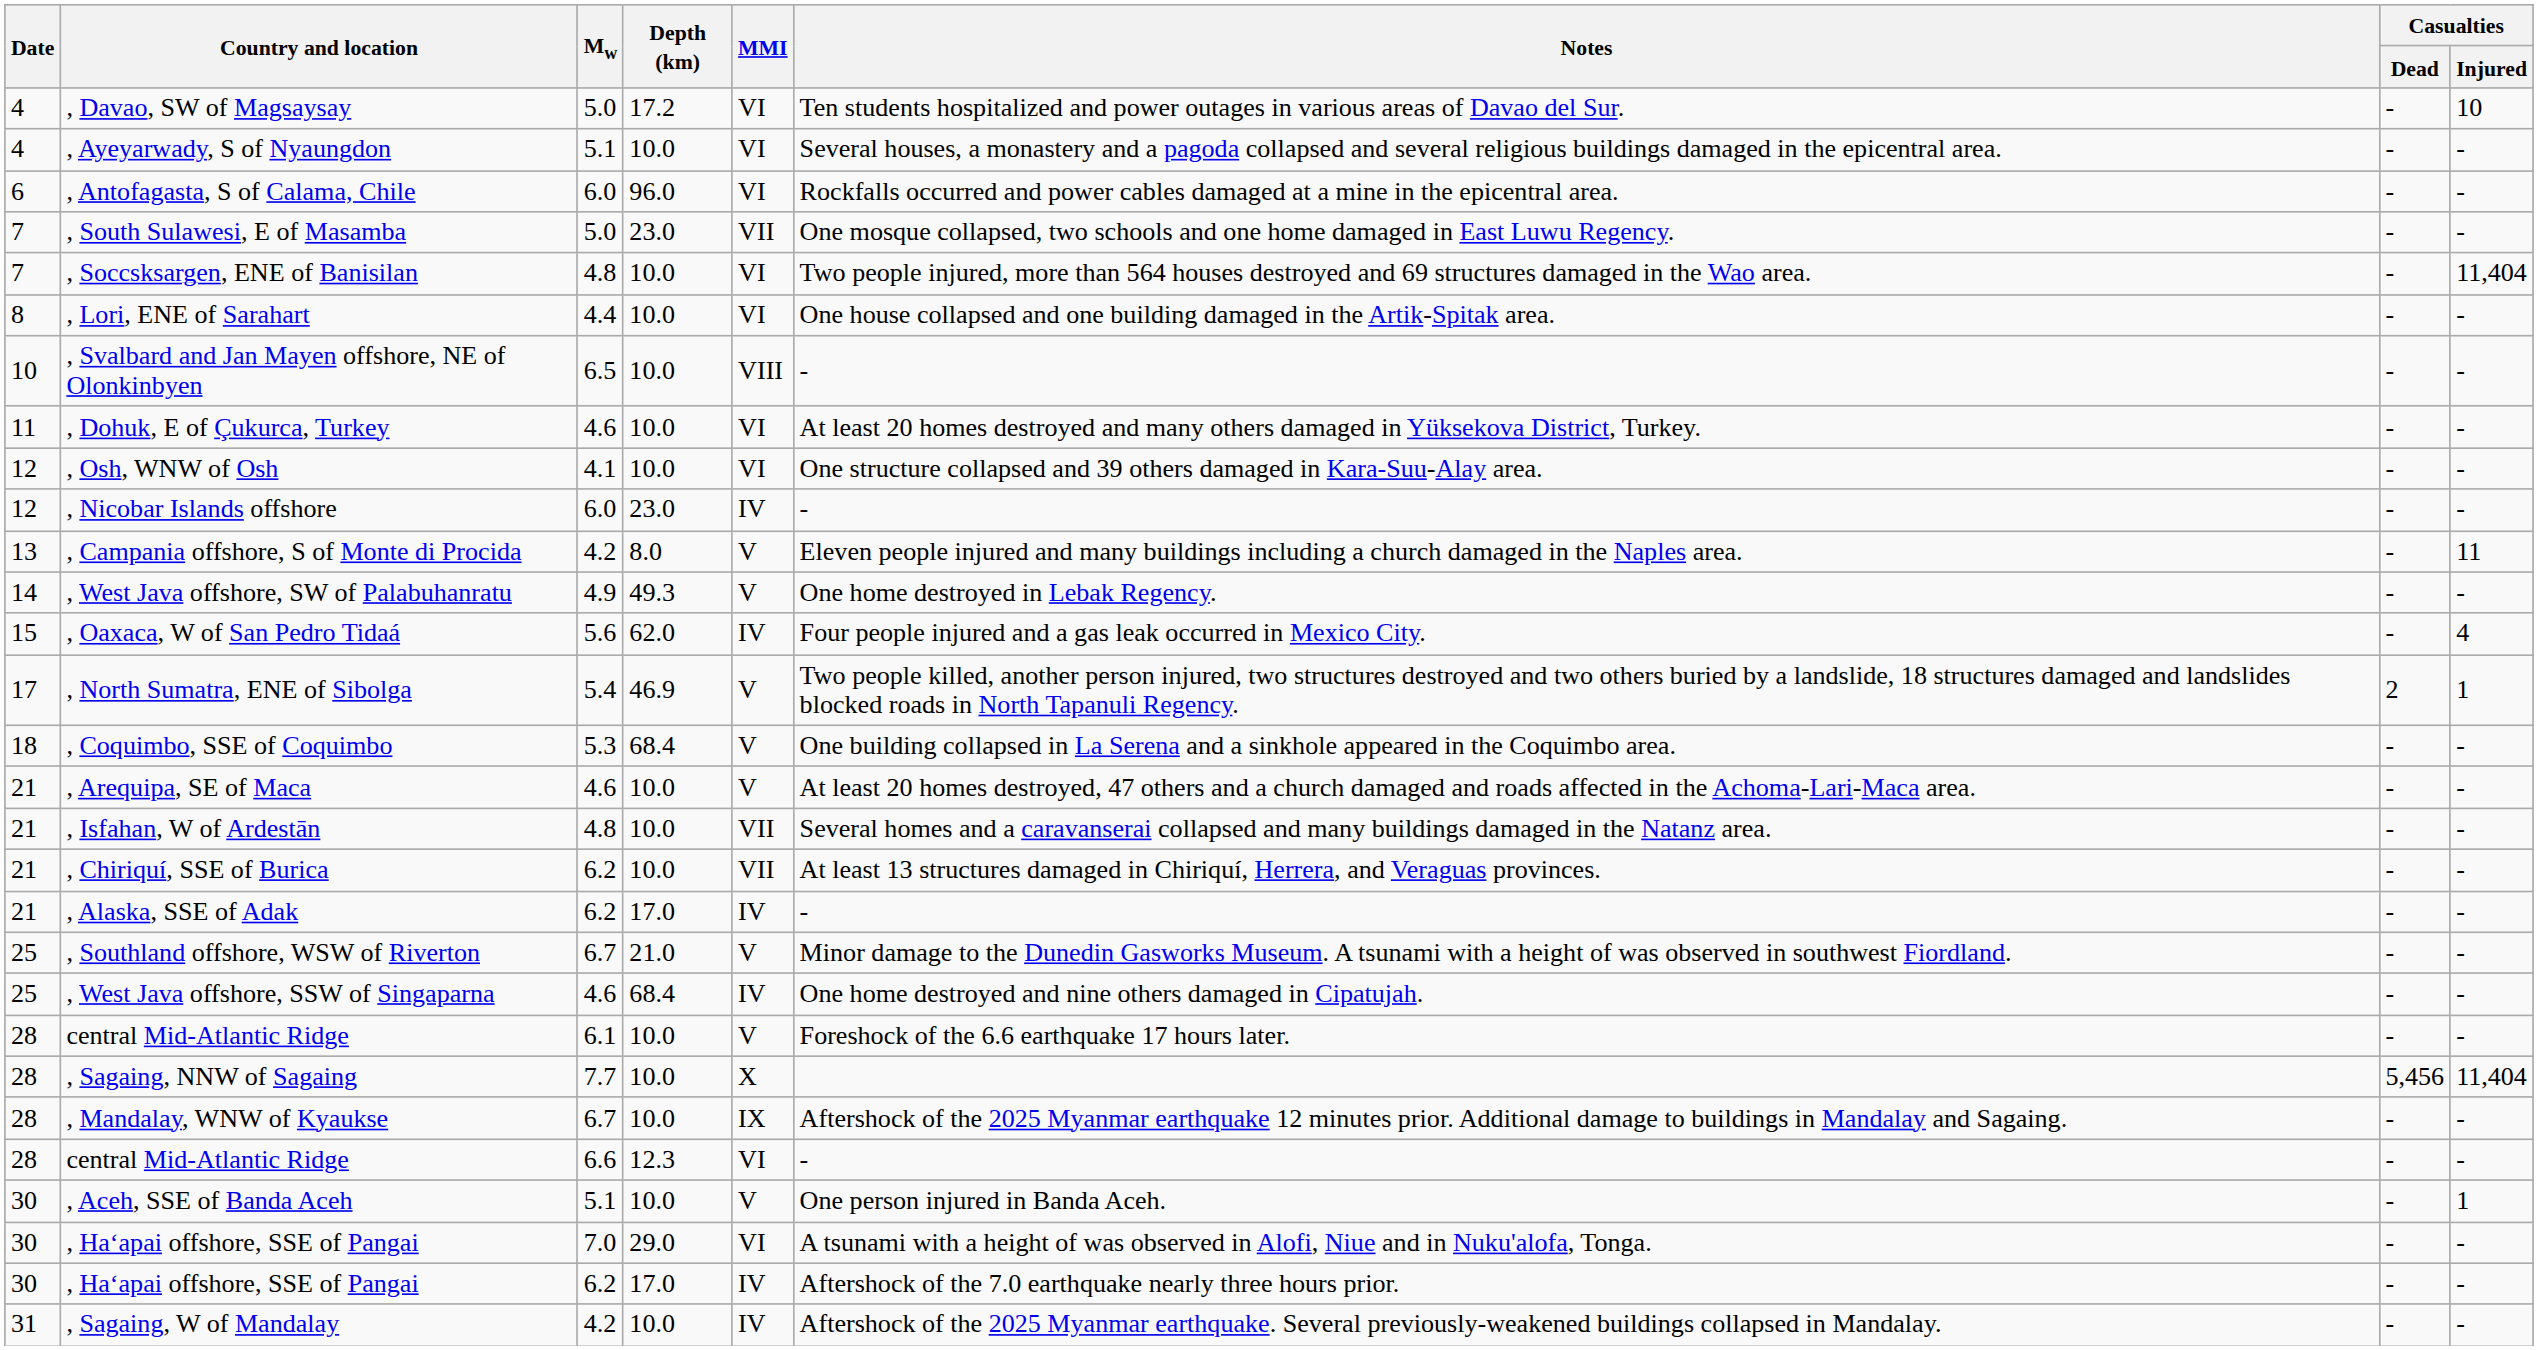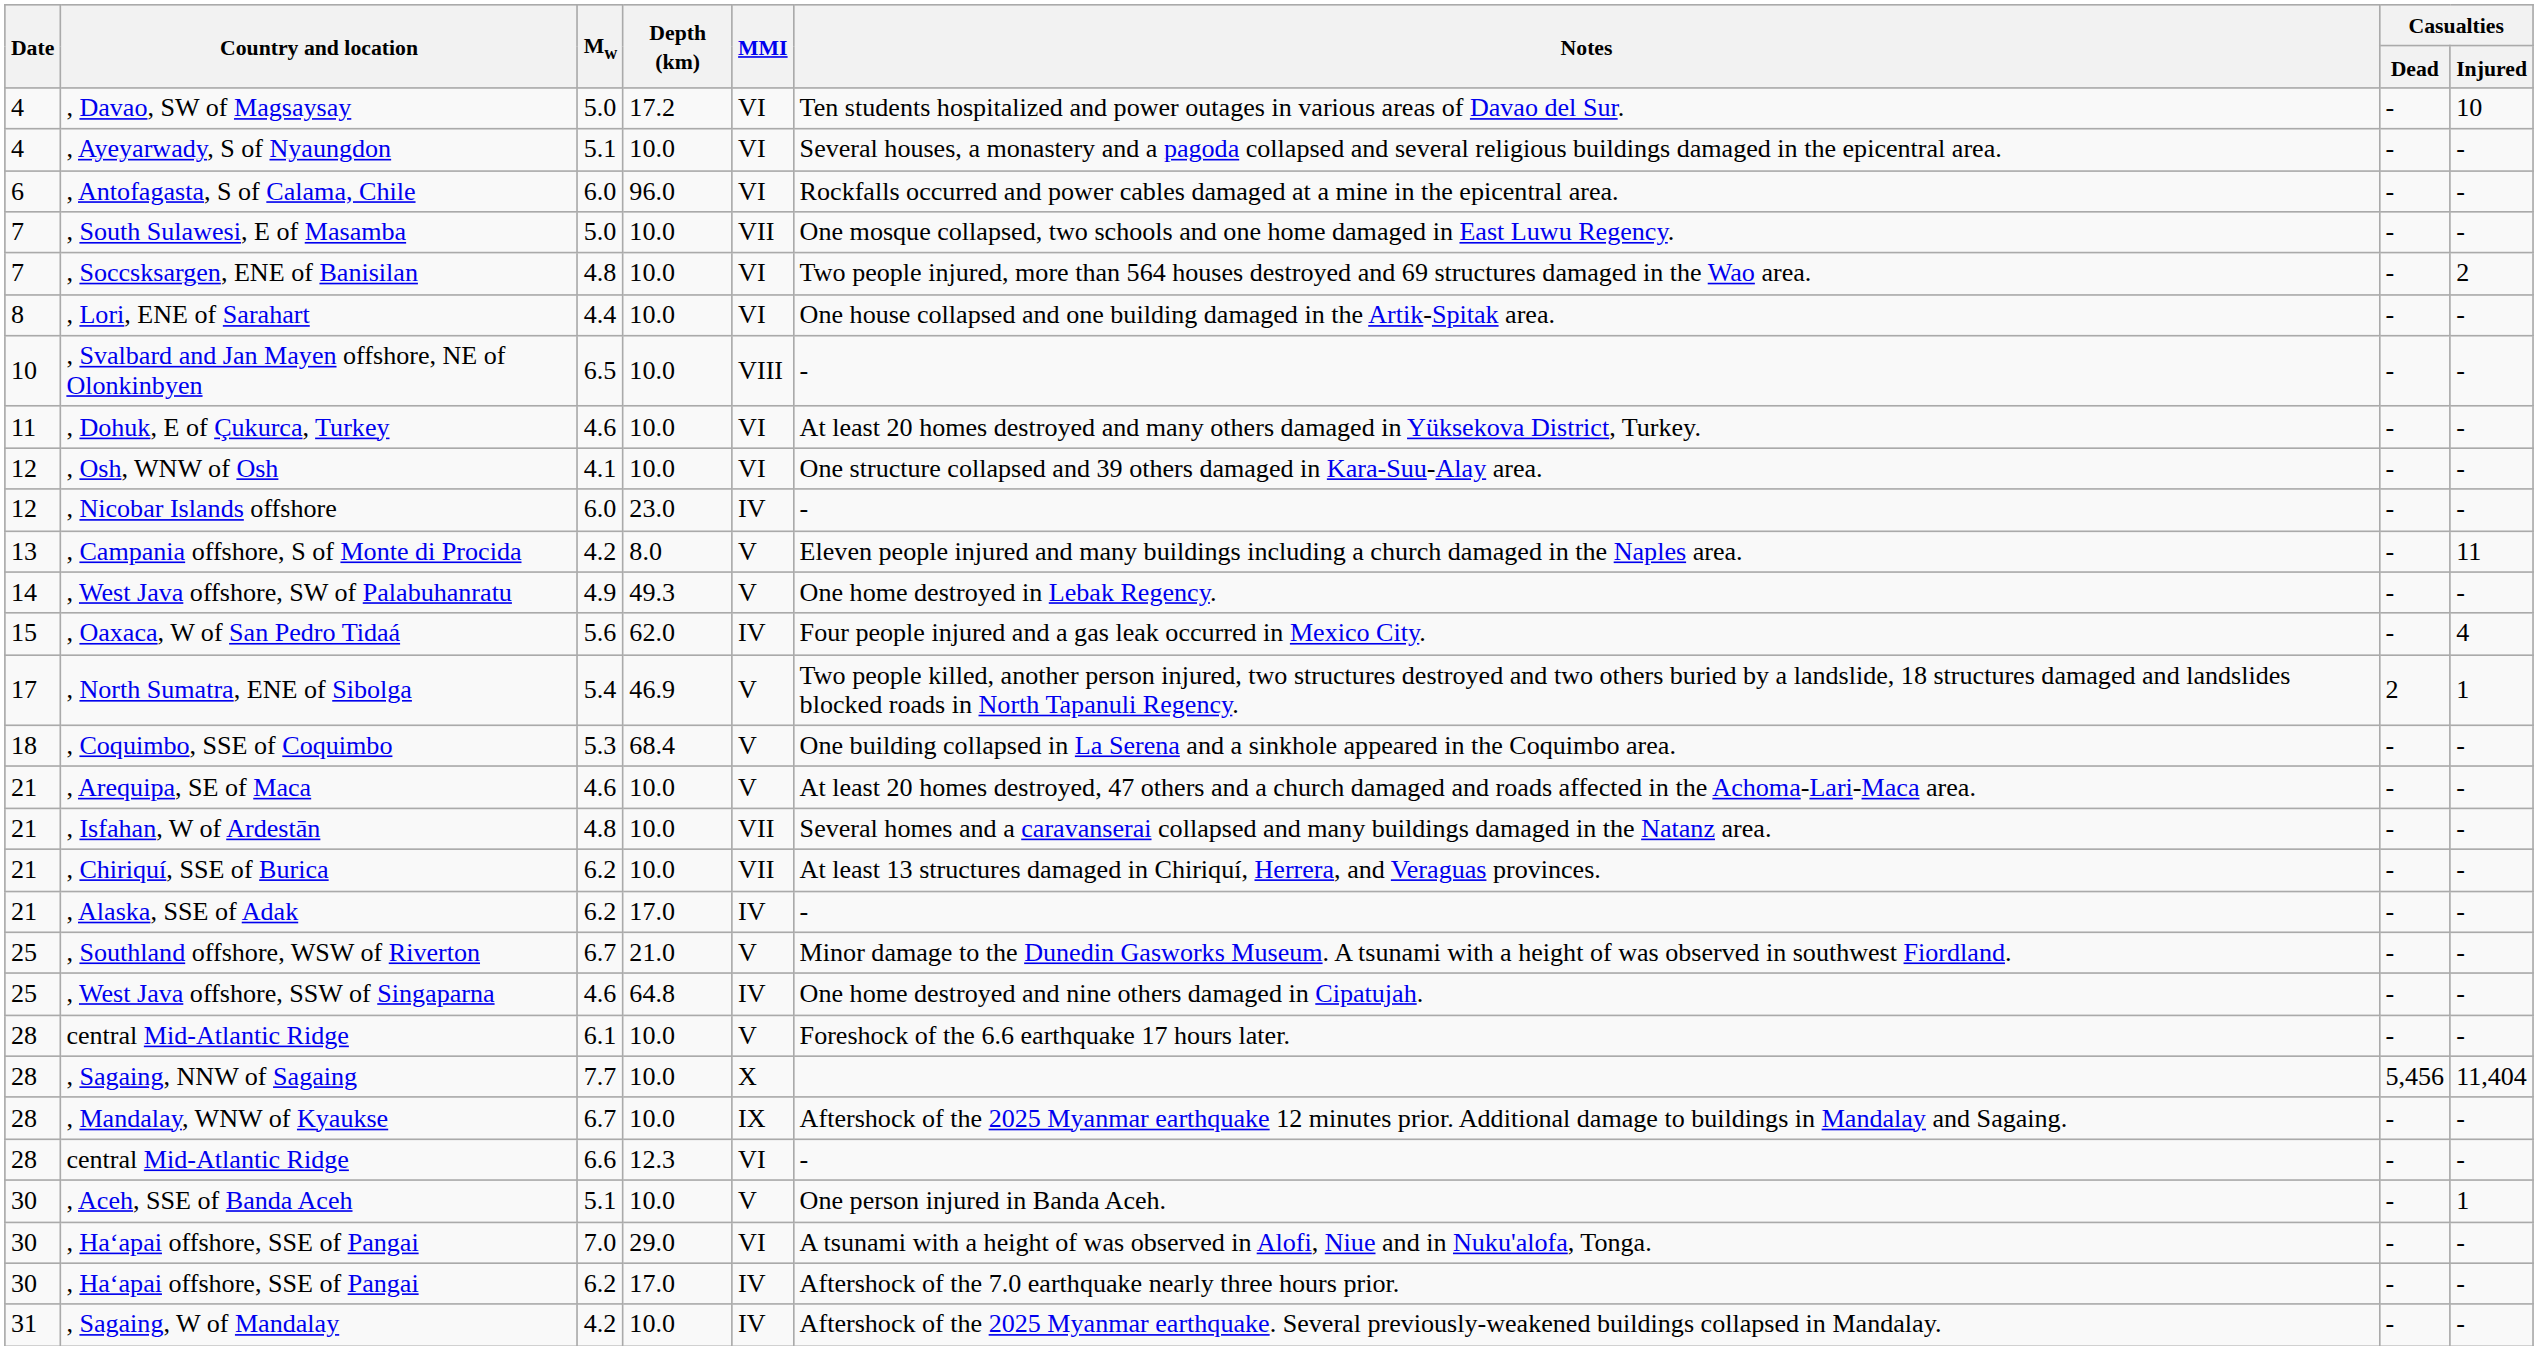, South Sulawesi, E of Masamba | Depth (km): 23.0 -> 10.0
, Soccsksargen, ENE of Banisilan | Casualties / Injured: 11,404 -> 2
, West Java offshore, SSW of Singaparna | Depth (km): 68.4 -> 64.8
